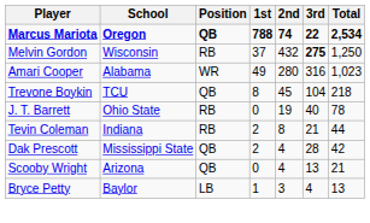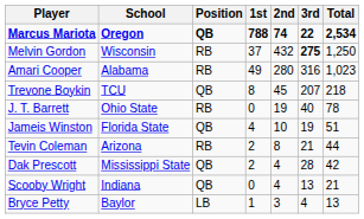Amari Cooper | Position: WR -> RB
Trevone Boykin | 3rd: 104 -> 207
+ row: Jameis Winston | Florida State | QB | 4 | 10 | 19 | 51
Tevin Coleman | School: Indiana -> Arizona
Scooby Wright | School: Arizona -> Indiana
